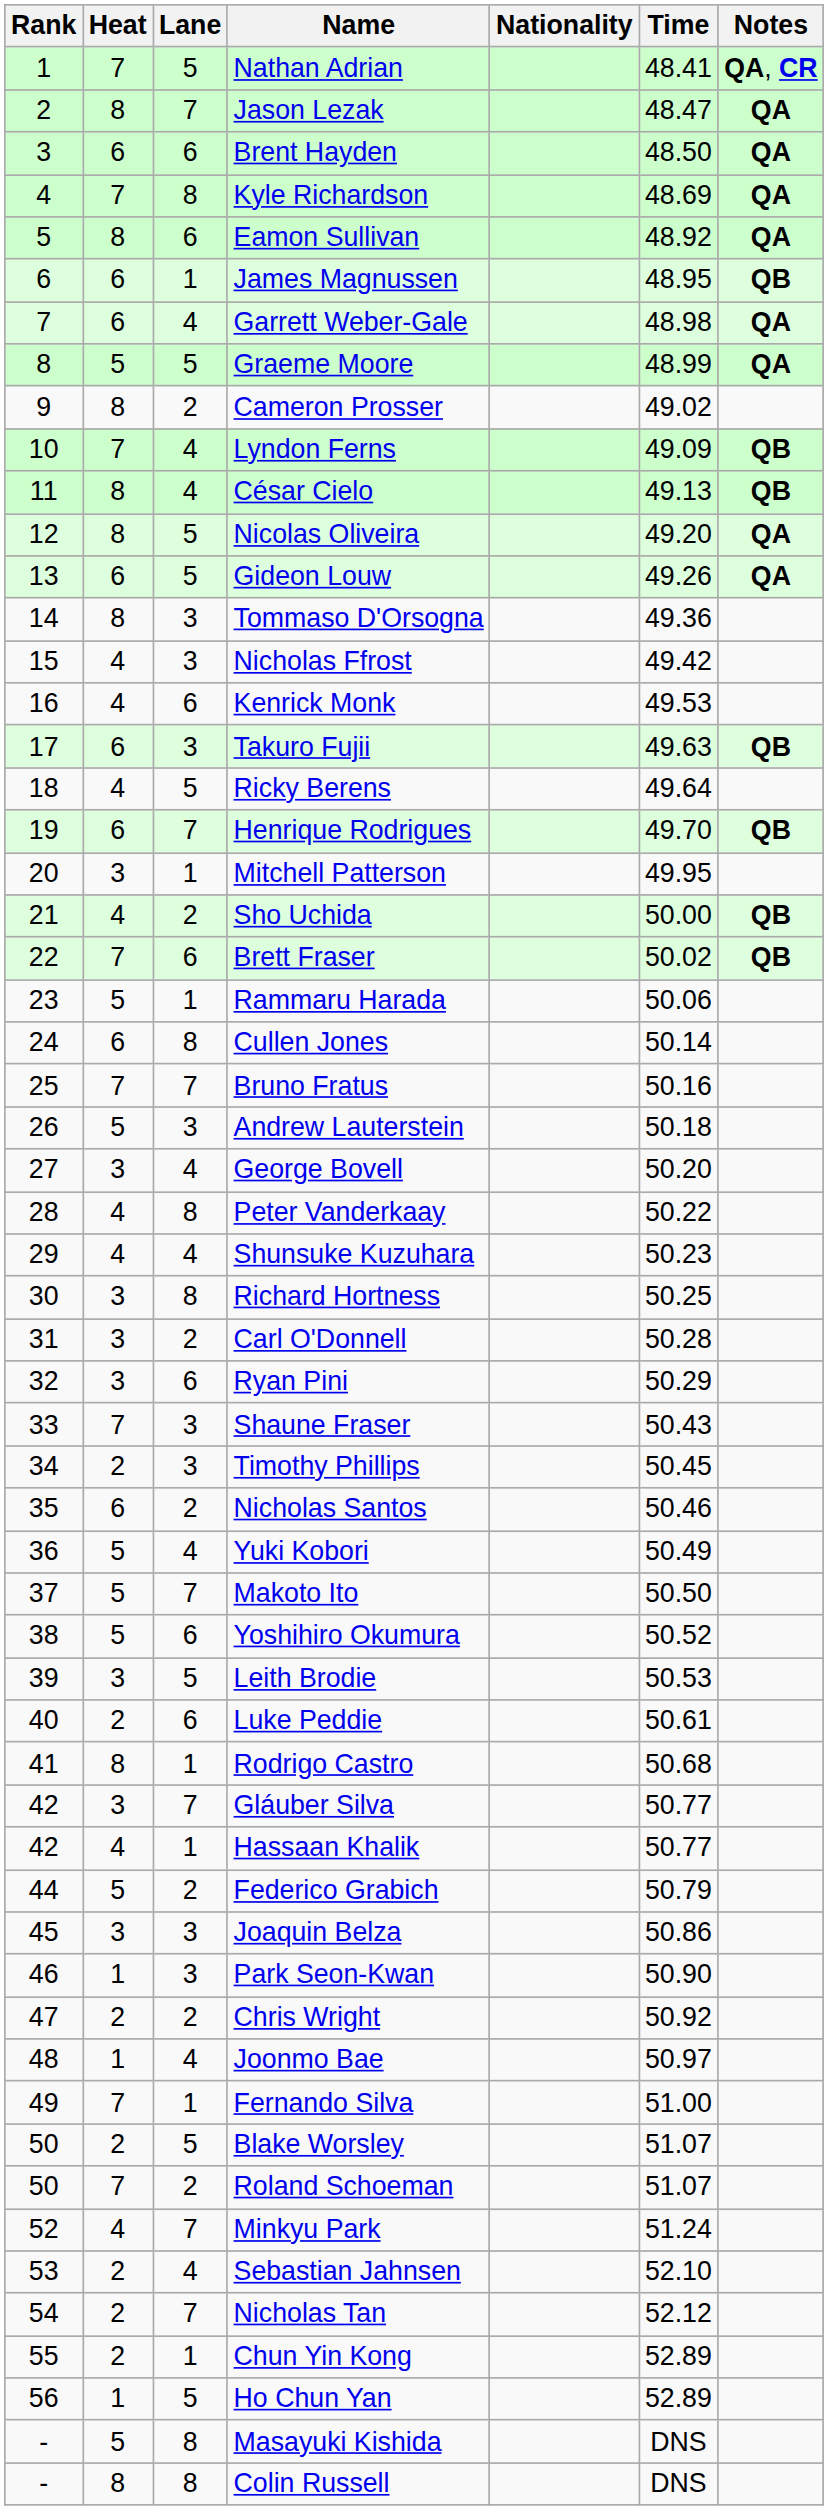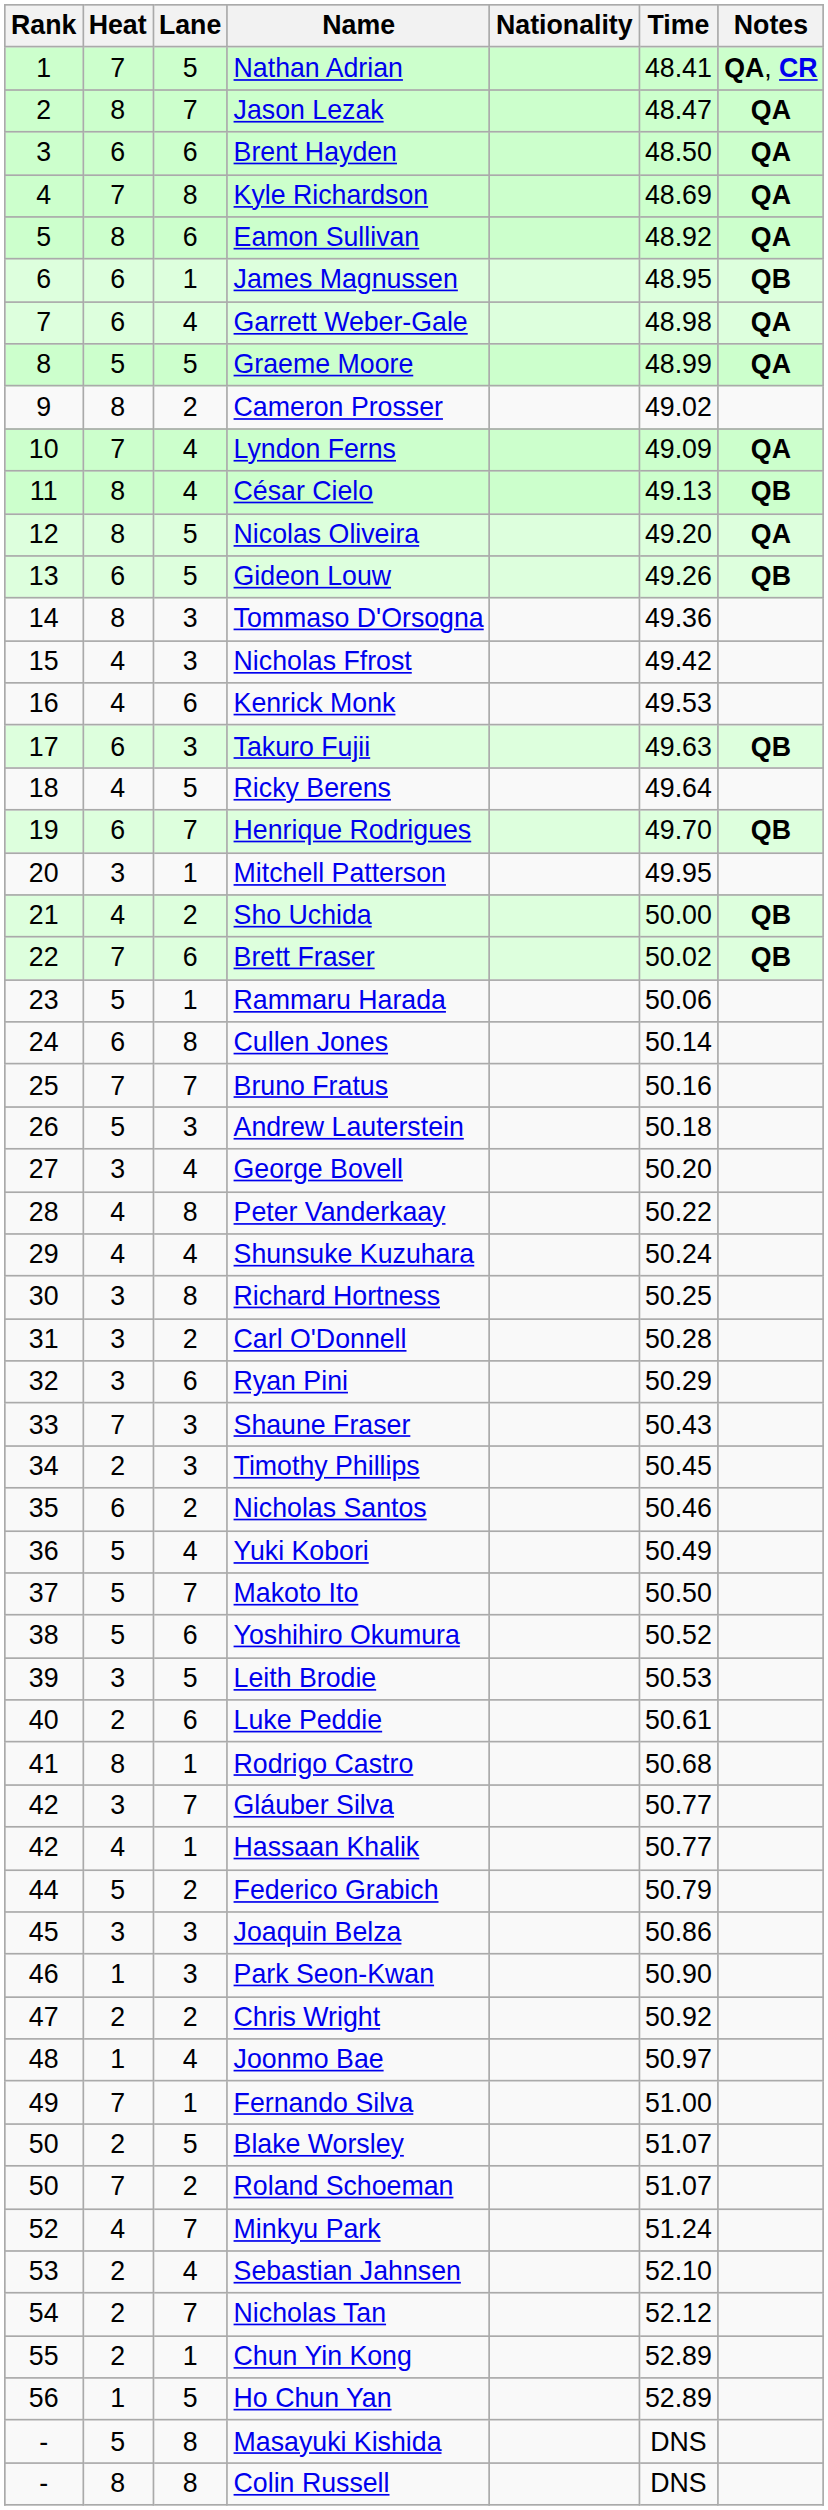Lyndon Ferns | Notes: QB -> QA
Gideon Louw | Notes: QA -> QB
Shunsuke Kuzuhara | Time: 50.23 -> 50.24
